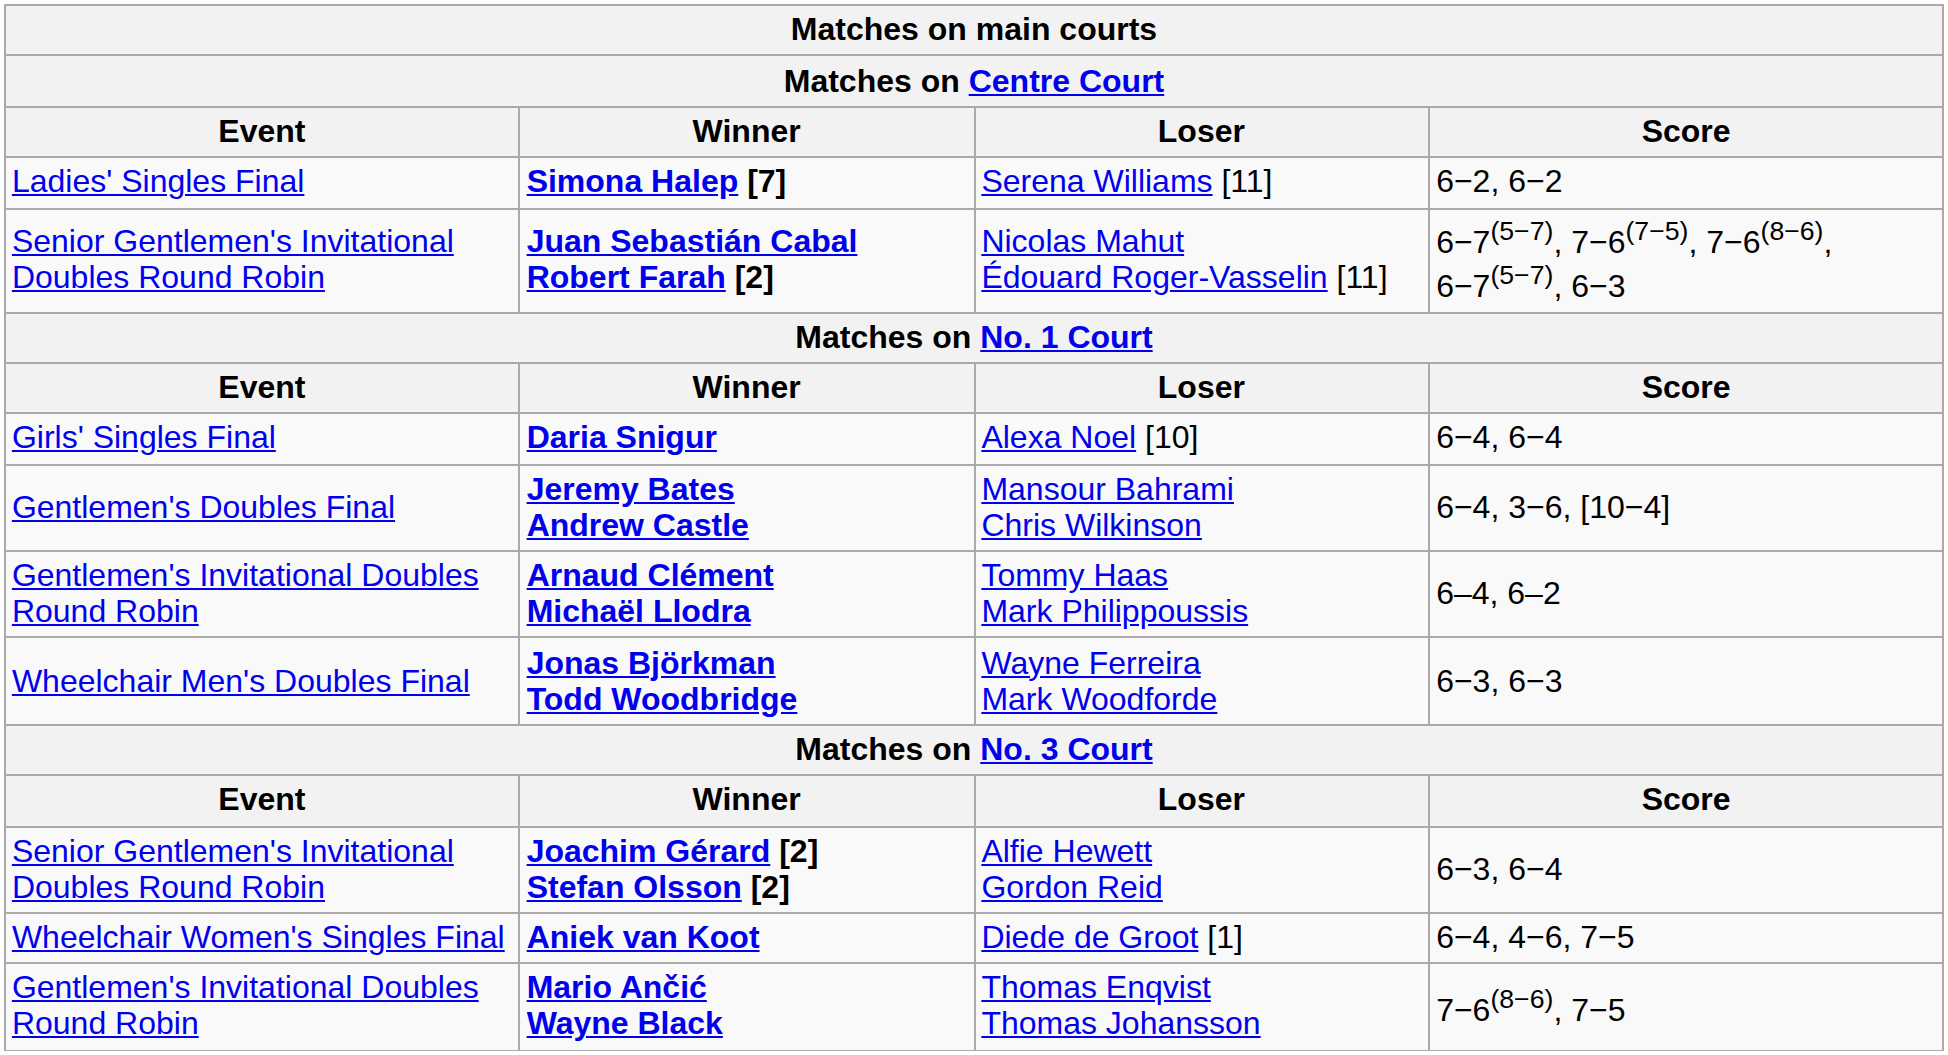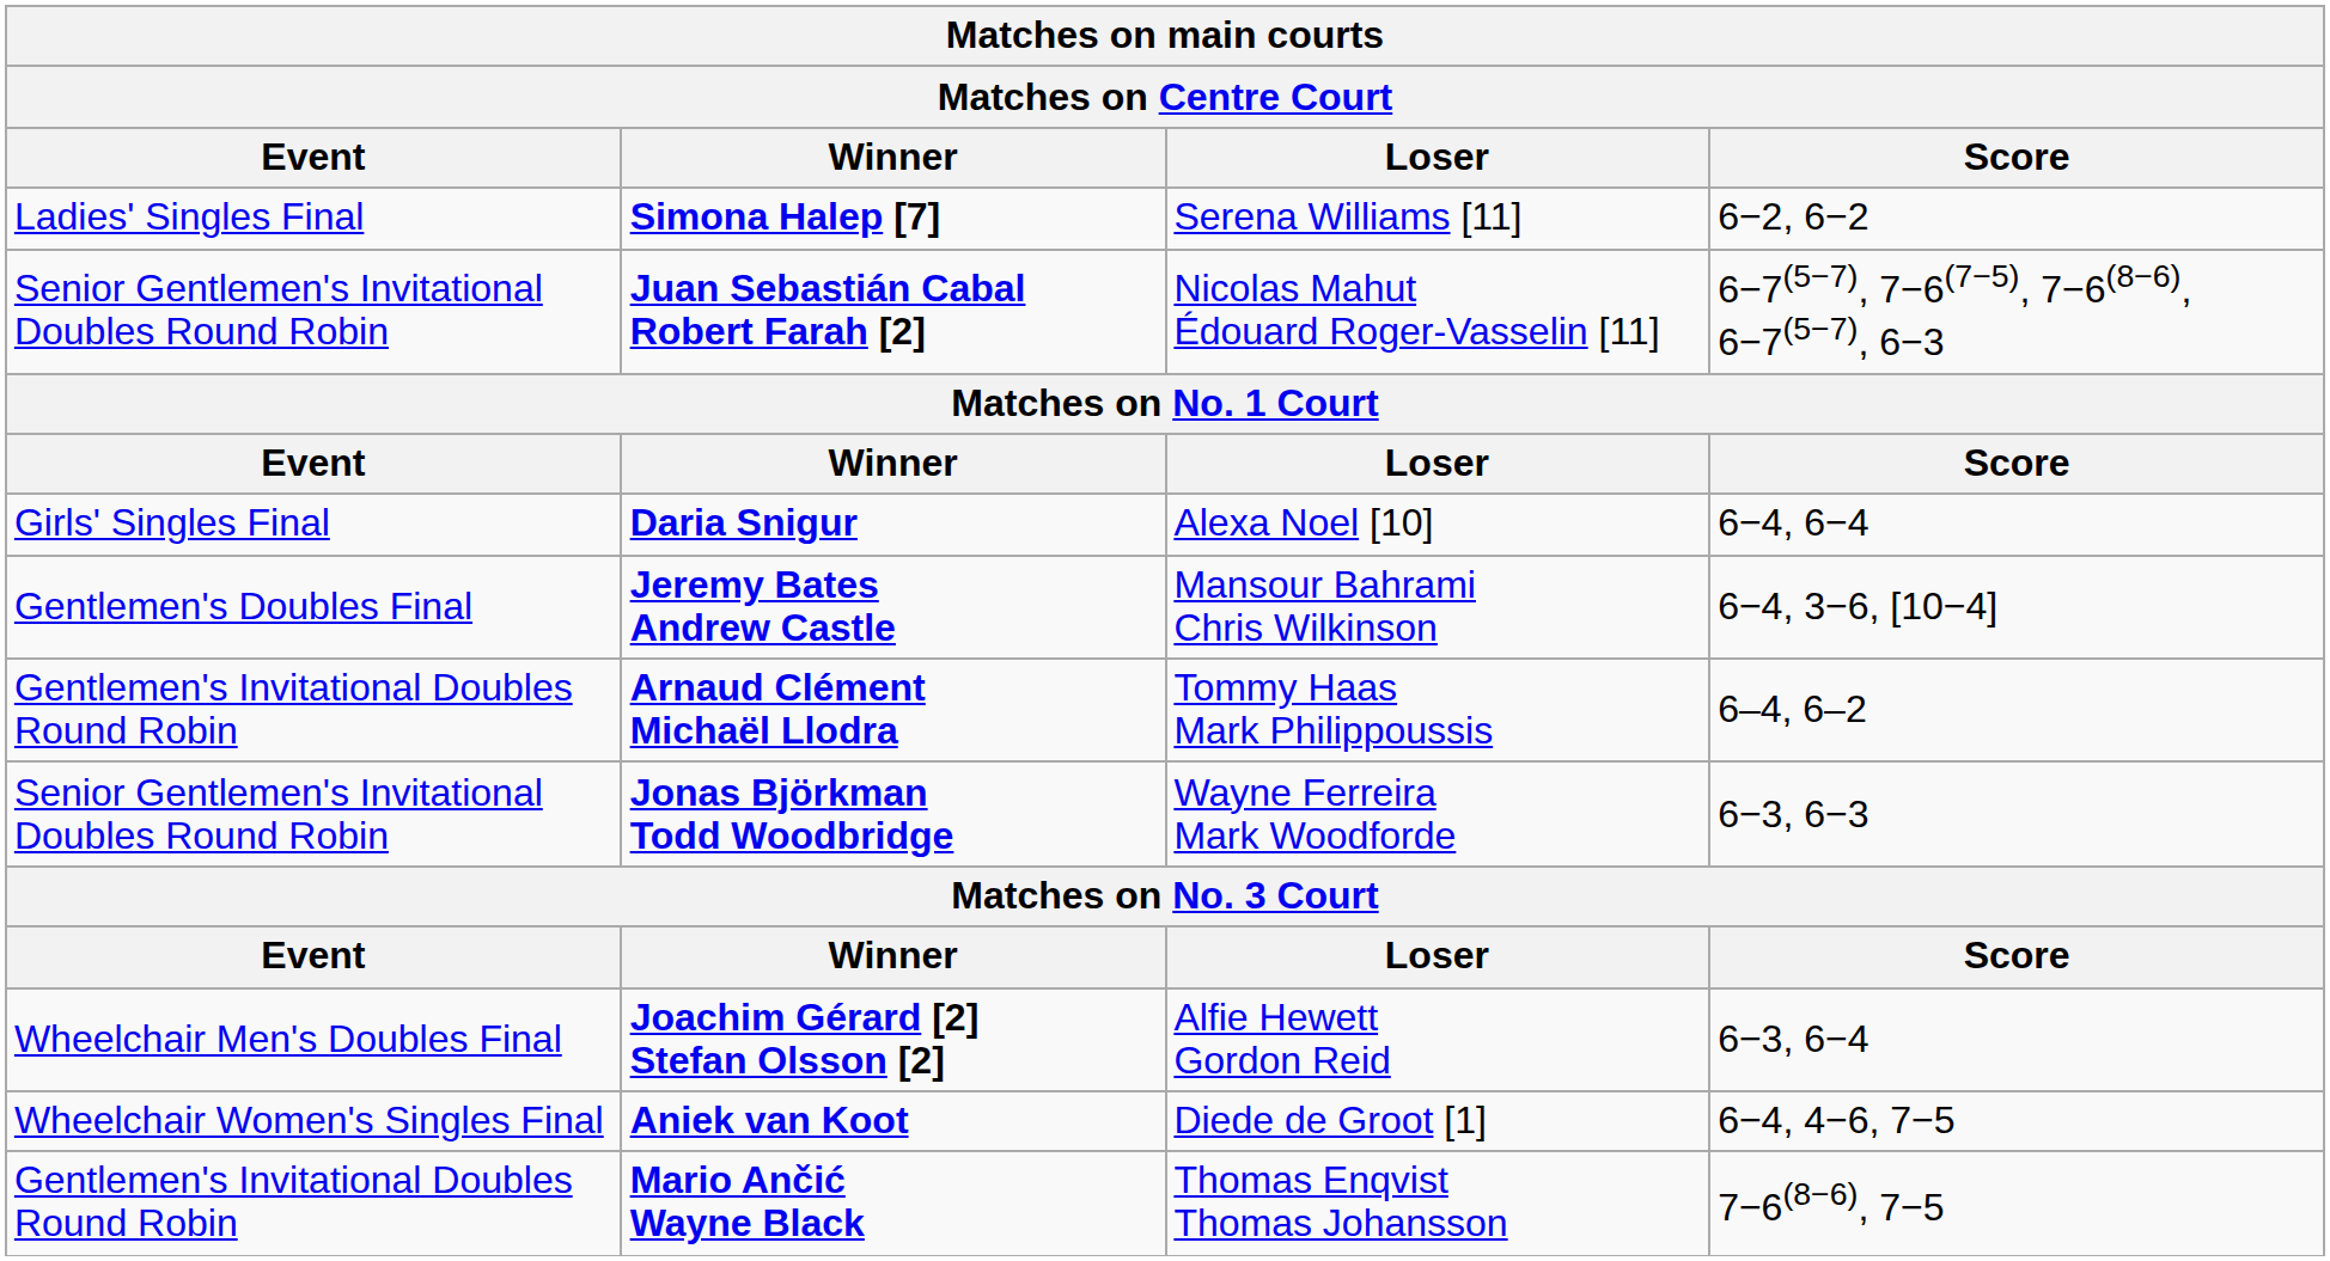Jonas Björkman Todd Woodbridge | Event: Wheelchair Men's Doubles Final -> Senior Gentlemen's Invitational Doubles Round Robin
Joachim Gérard [2] Stefan Olsson [2] | Event: Senior Gentlemen's Invitational Doubles Round Robin -> Wheelchair Men's Doubles Final
